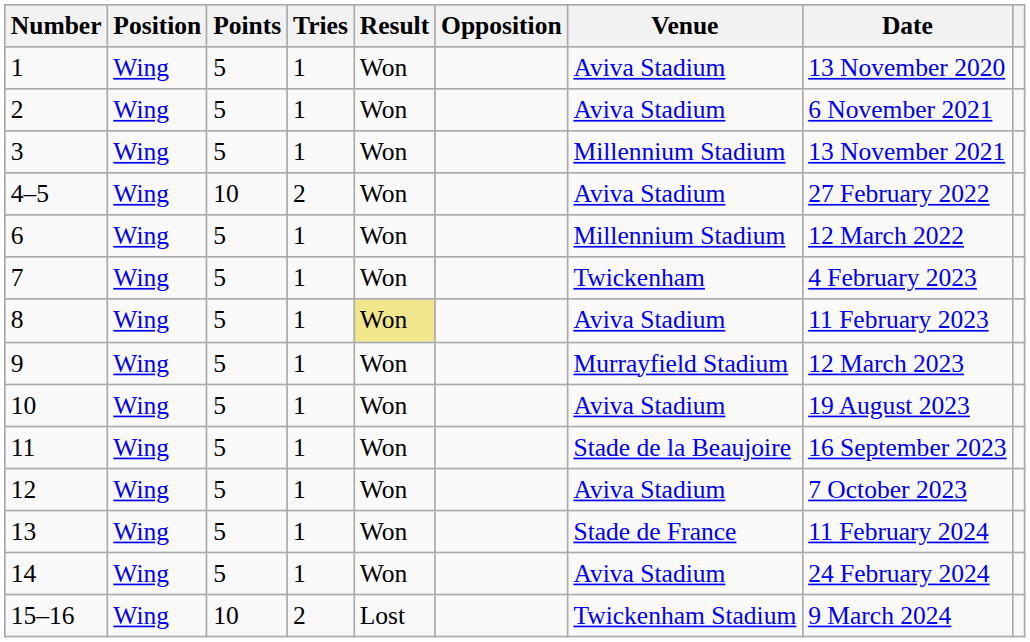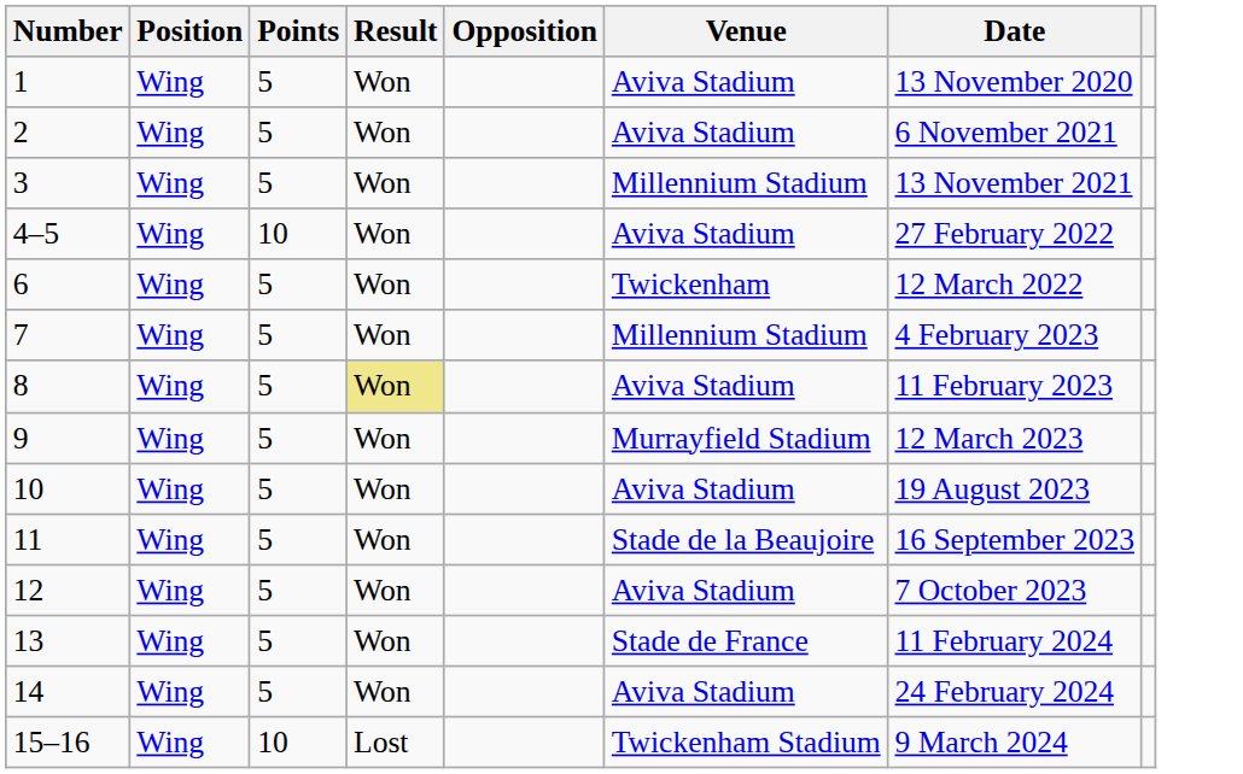- column: Tries | 1 | 1 | 1 | 2 | 1 | 1 | 1 | 1 | 1 | 1 | 1 | 1 | 1 | 2
6 | Venue: Millennium Stadium -> Twickenham
7 | Venue: Twickenham -> Millennium Stadium
